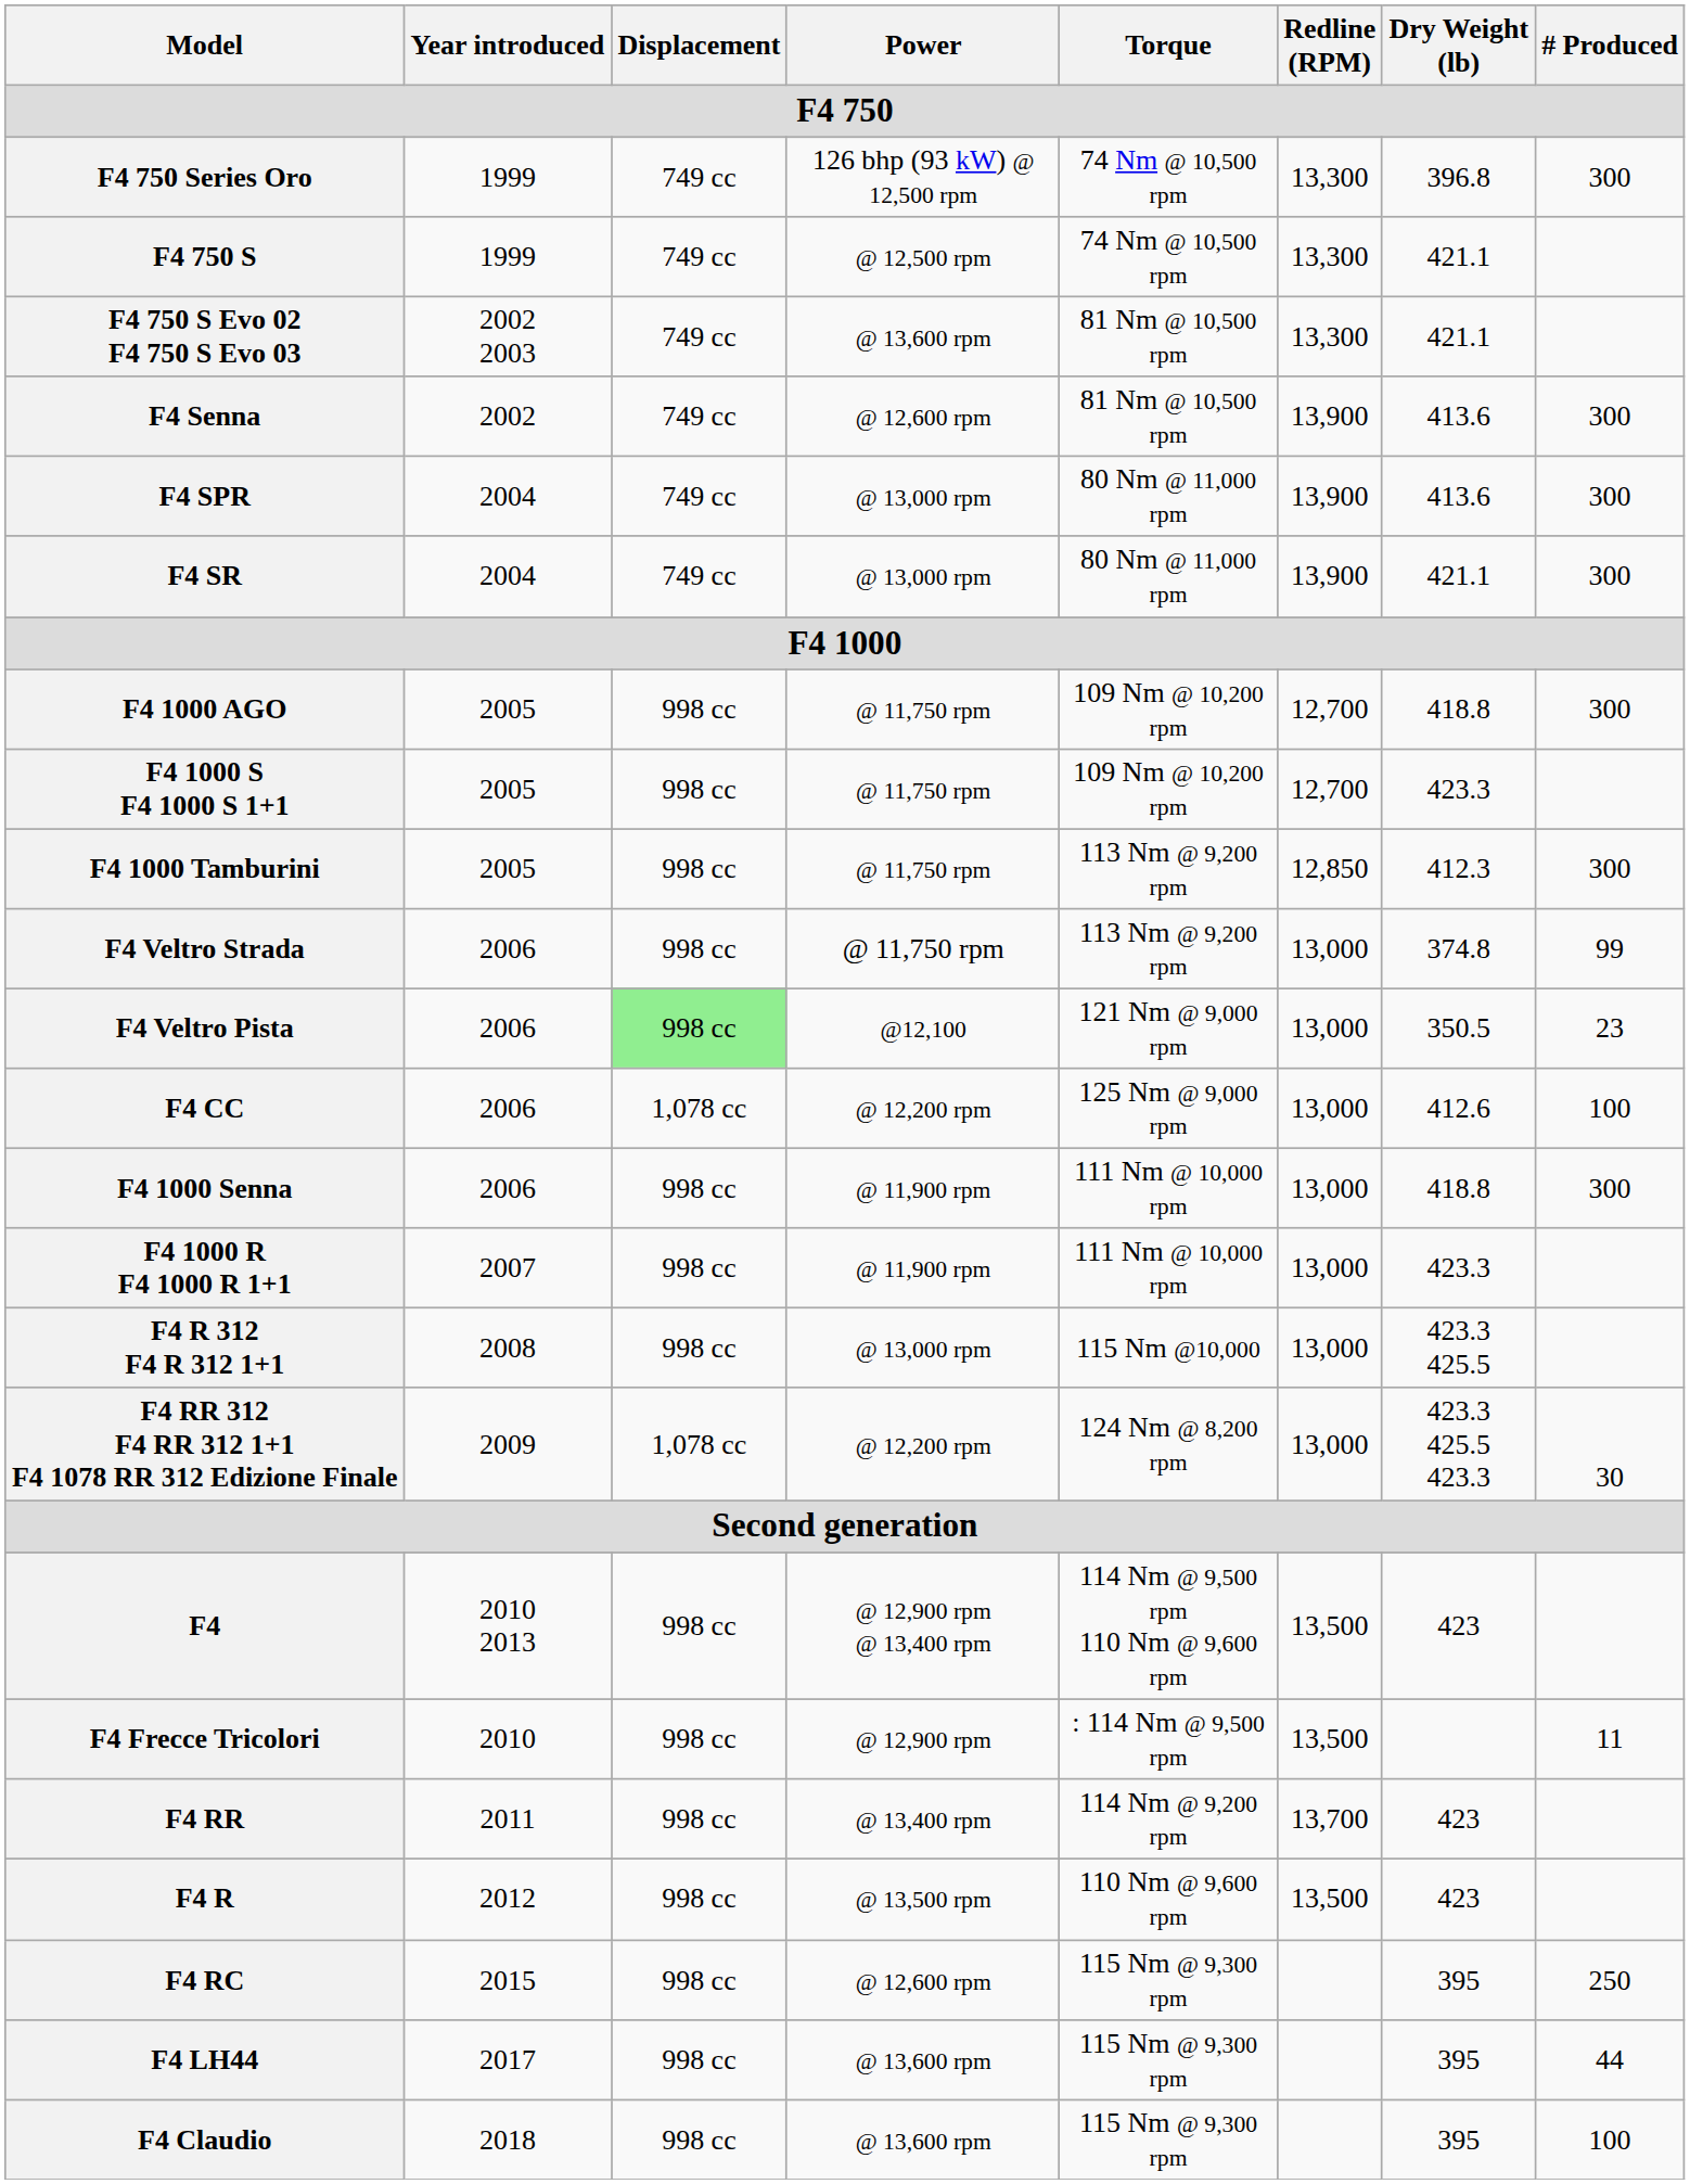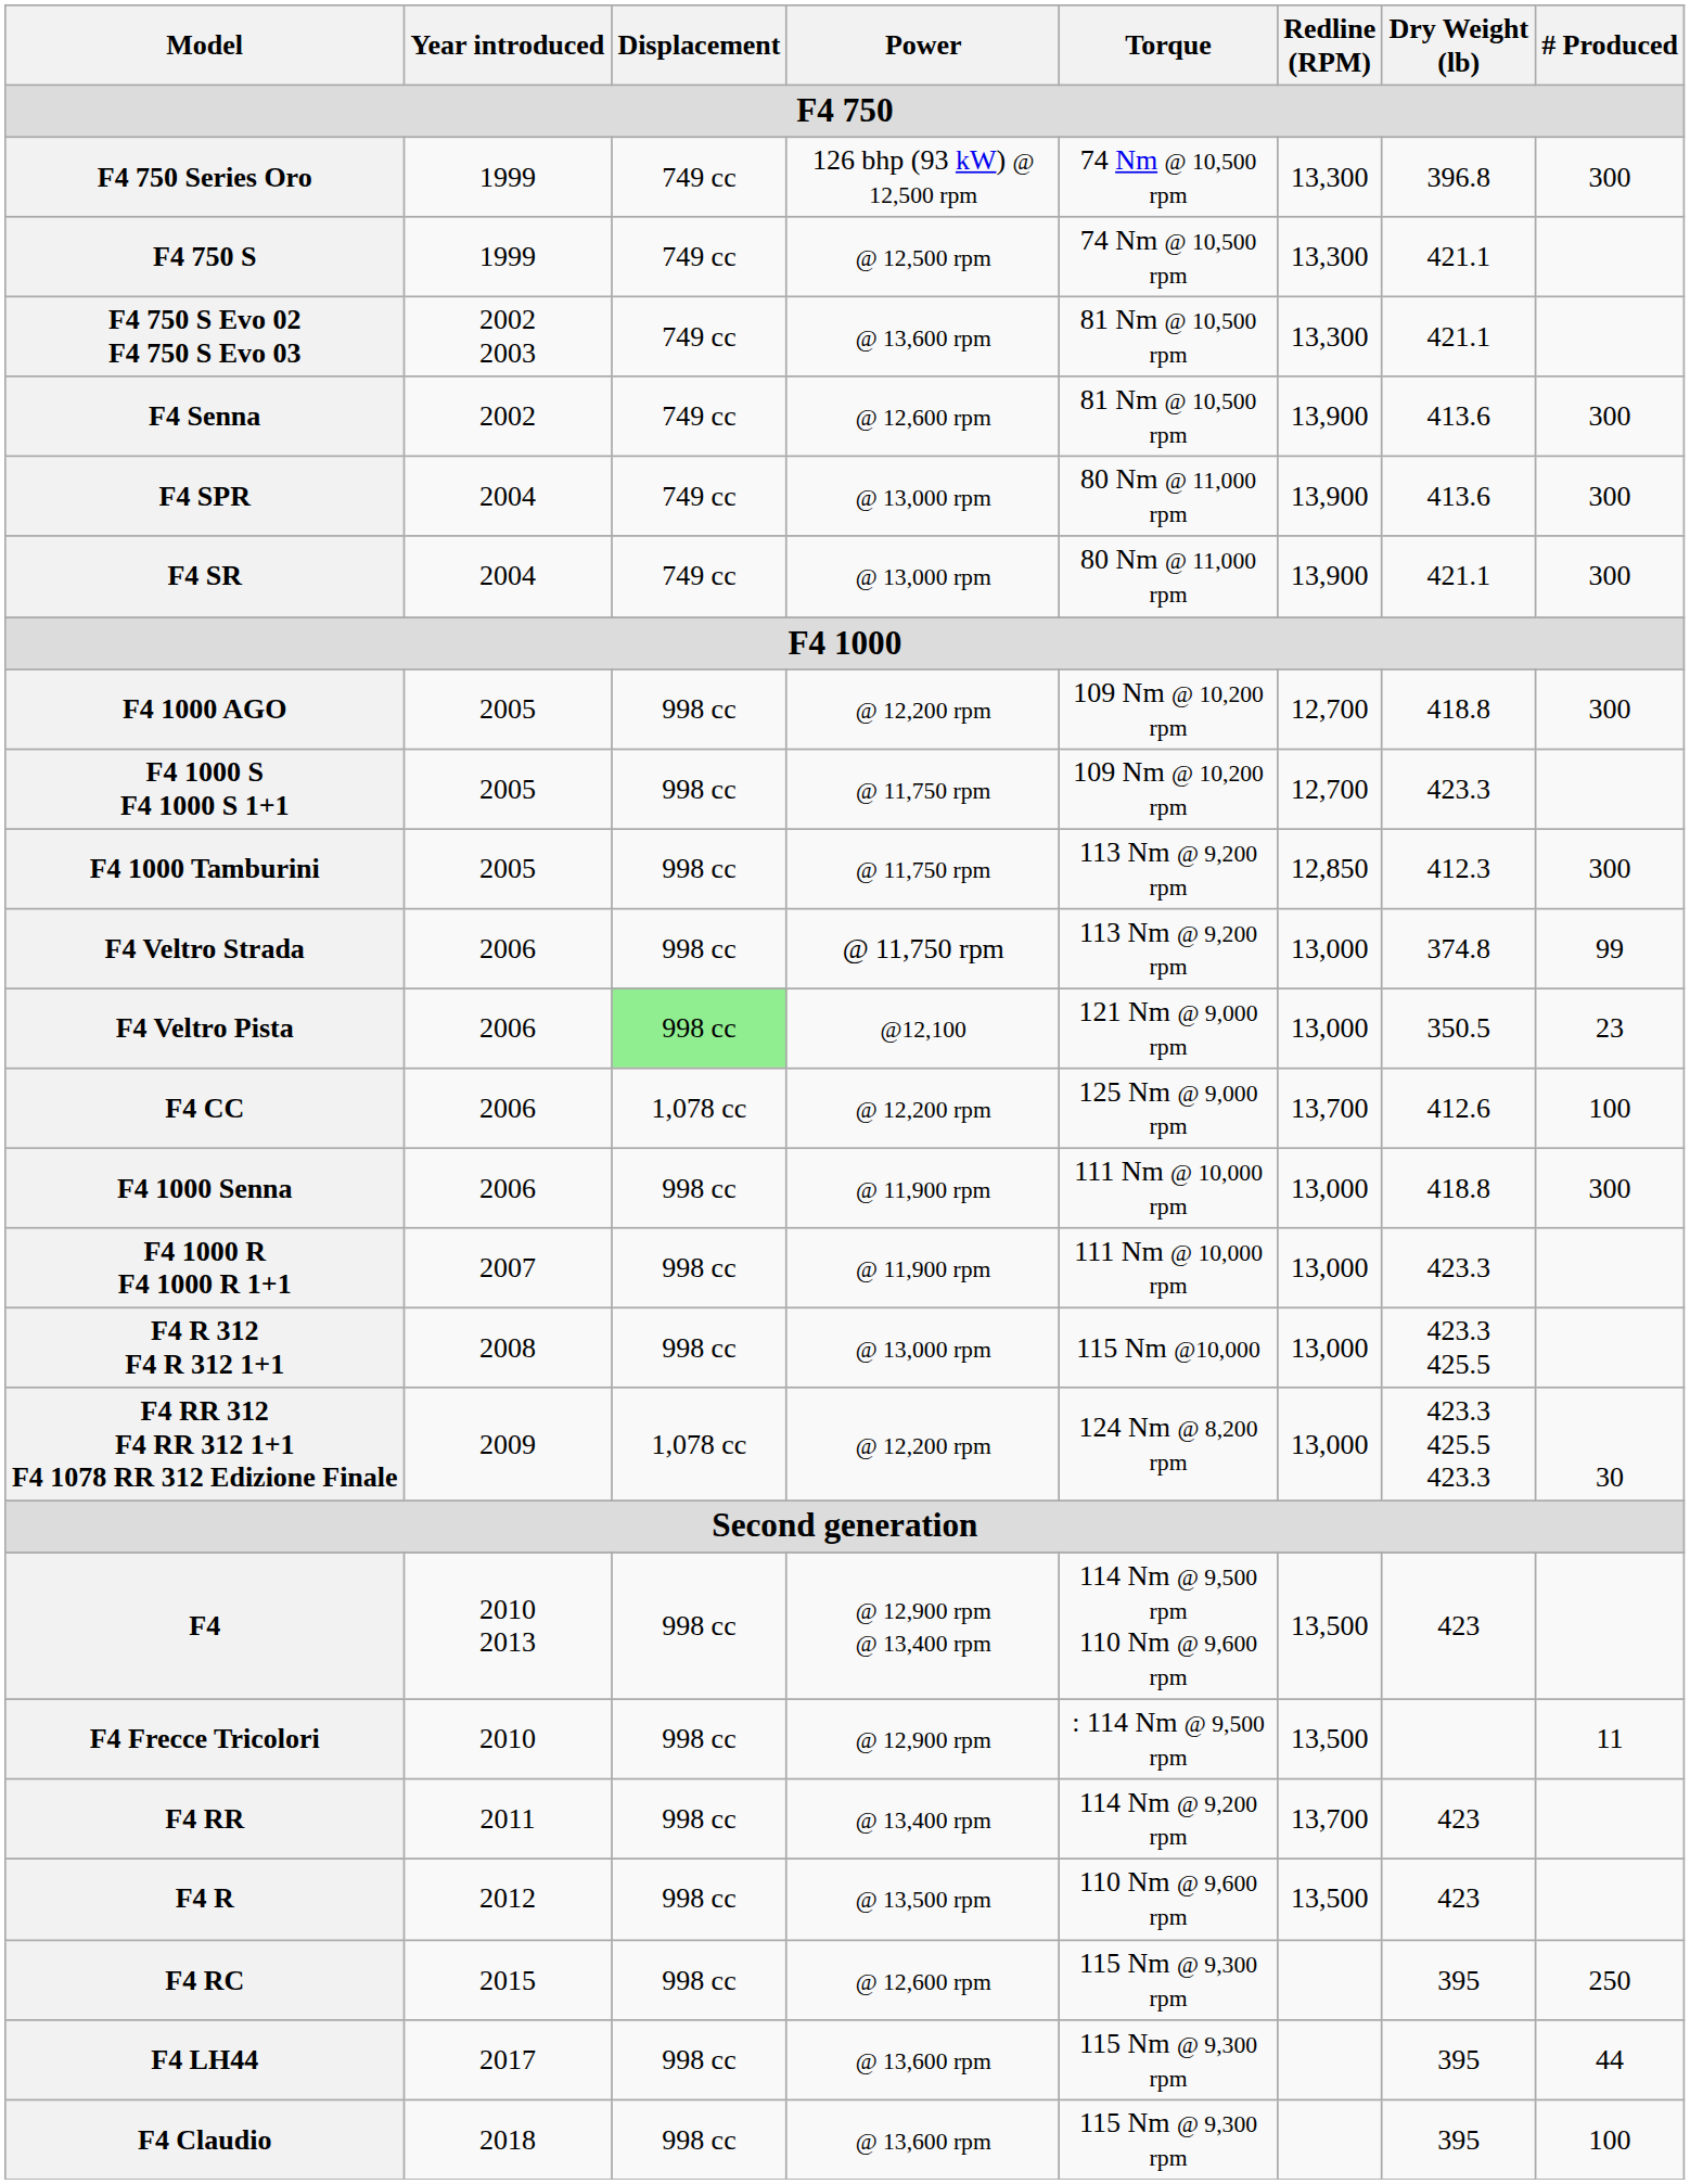F4 1000 AGO | Power: @ 11,750 rpm -> @ 12,200 rpm
F4 CC | Redline (RPM): 13,000 -> 13,700
